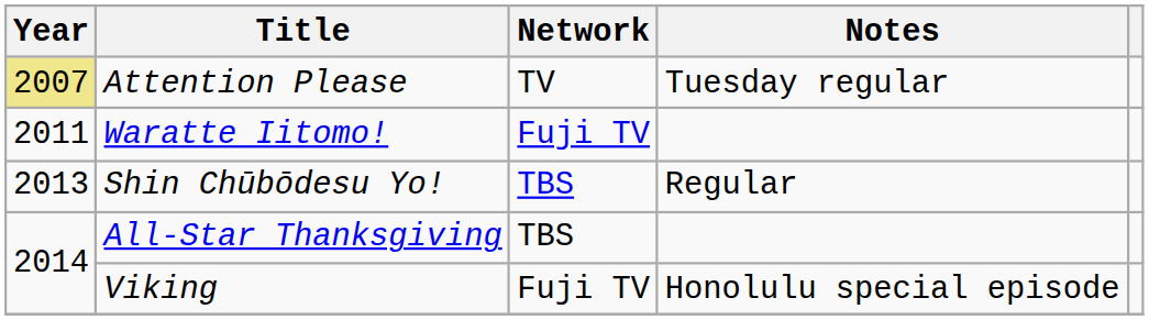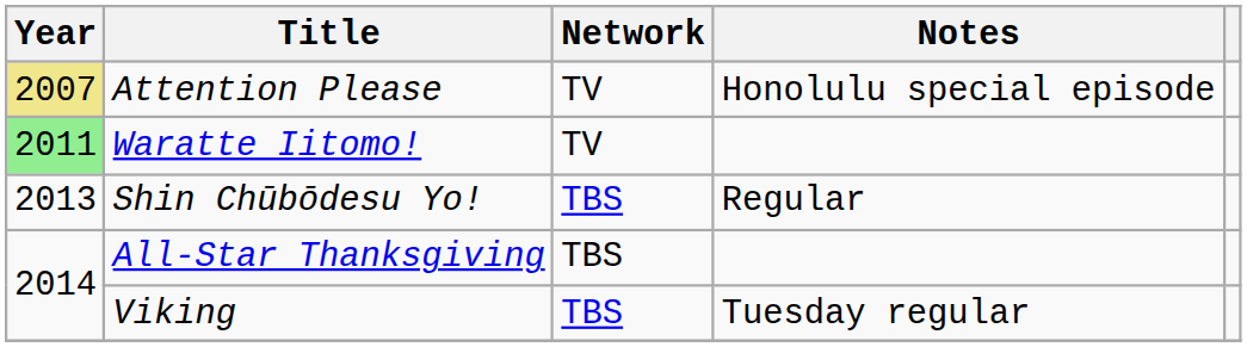Attention Please | Notes: Tuesday regular -> Honolulu special episode
Waratte Iitomo! | Year: no background -> lightgreen background
Waratte Iitomo! | Network: Fuji TV -> TV
Viking | Network: Fuji TV -> TBS
Viking | Notes: Honolulu special episode -> Tuesday regular
